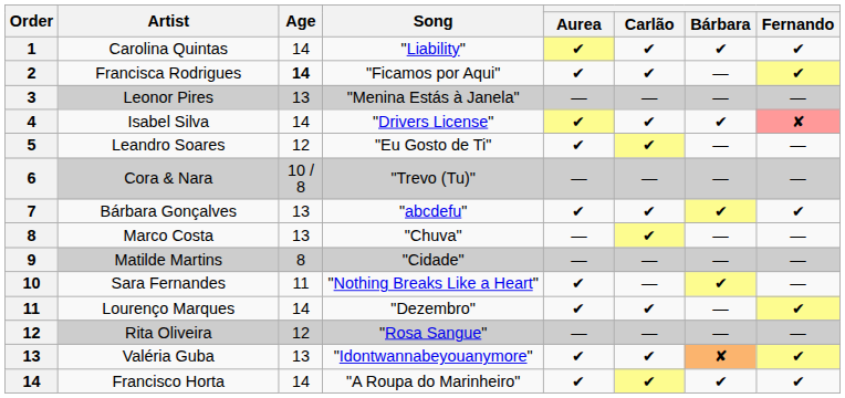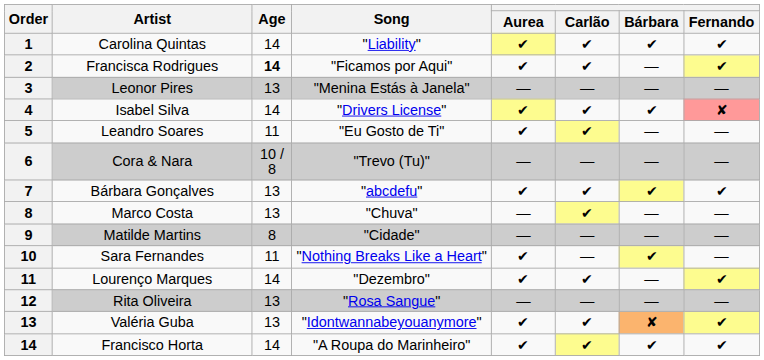Leandro Soares | Age: 12 -> 11
Rita Oliveira | Age: 12 -> 13
